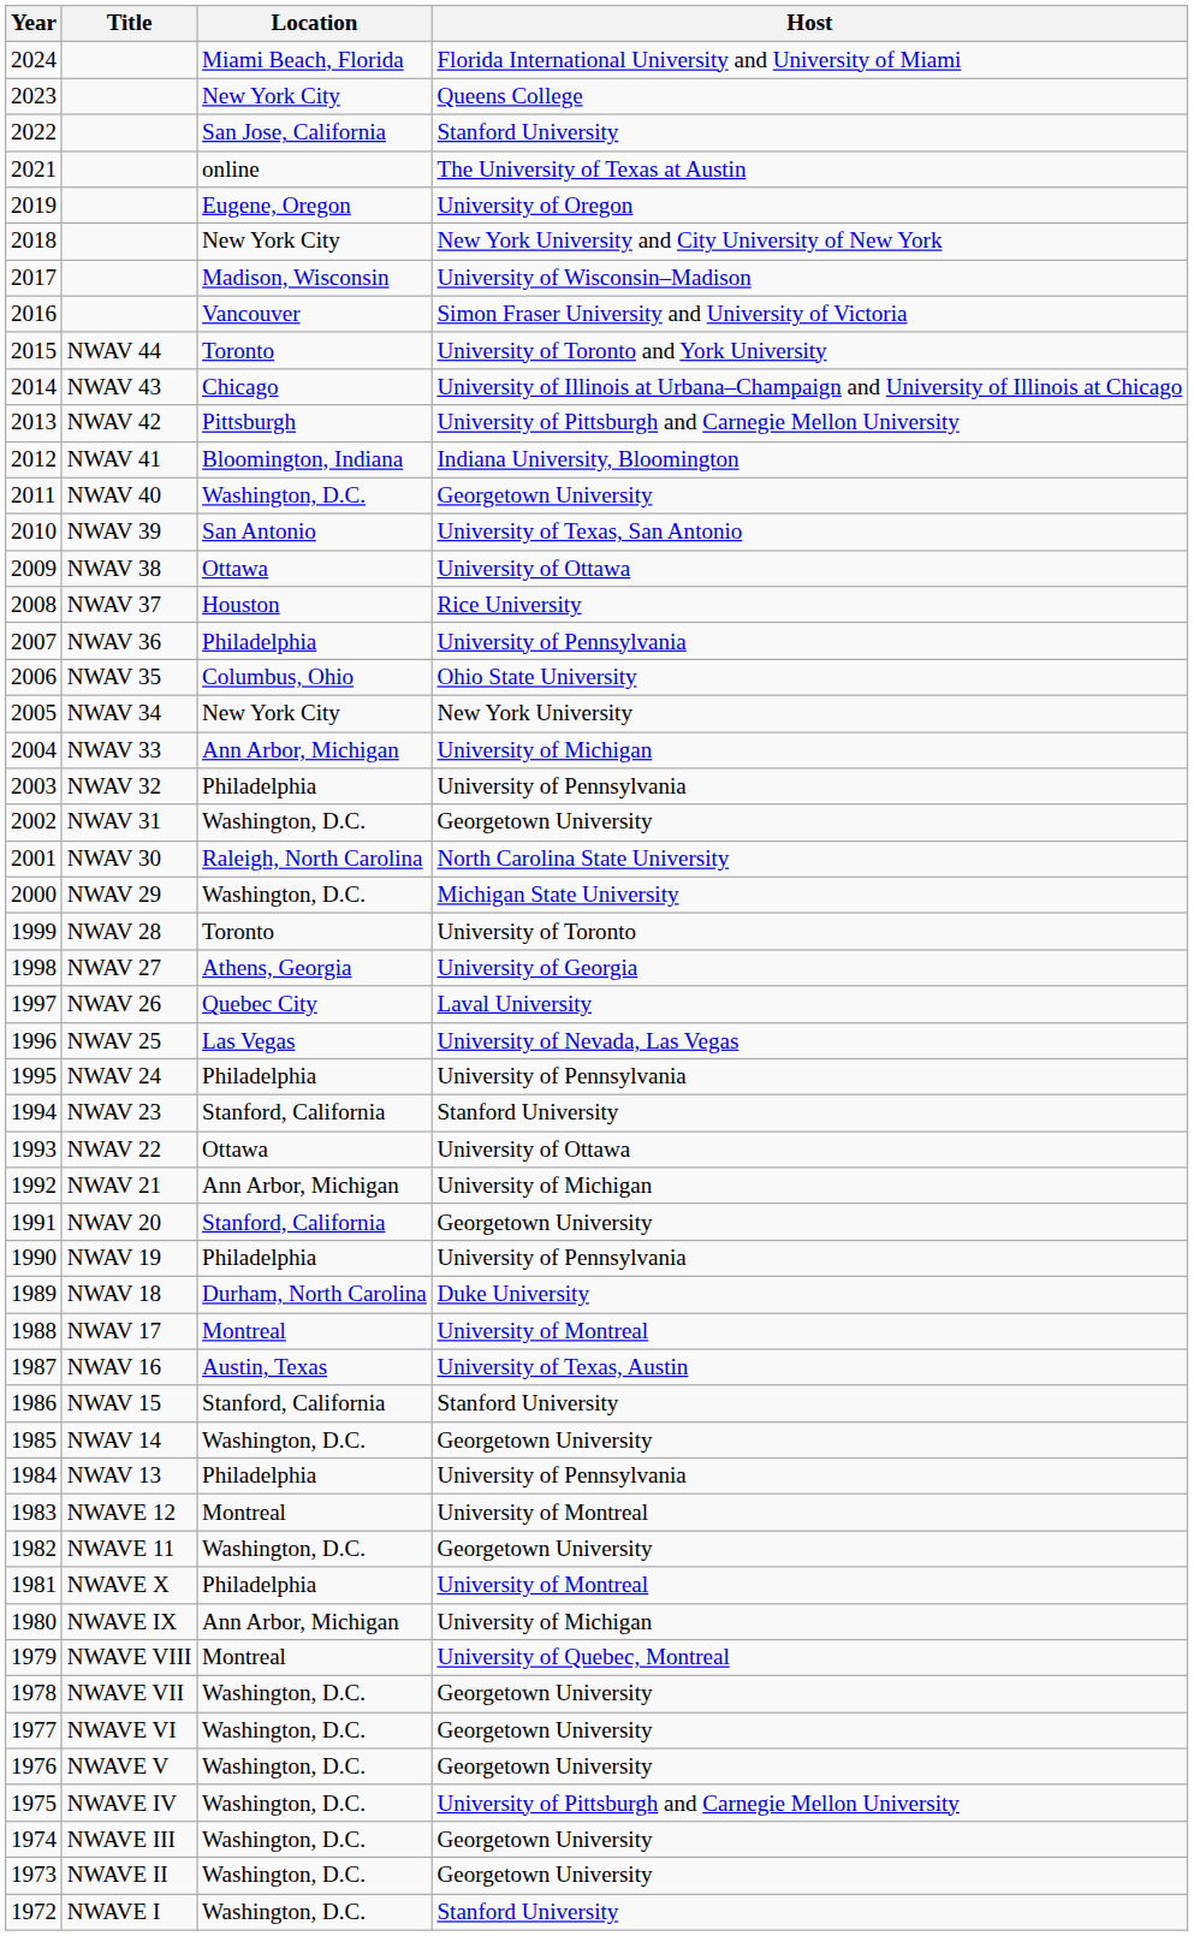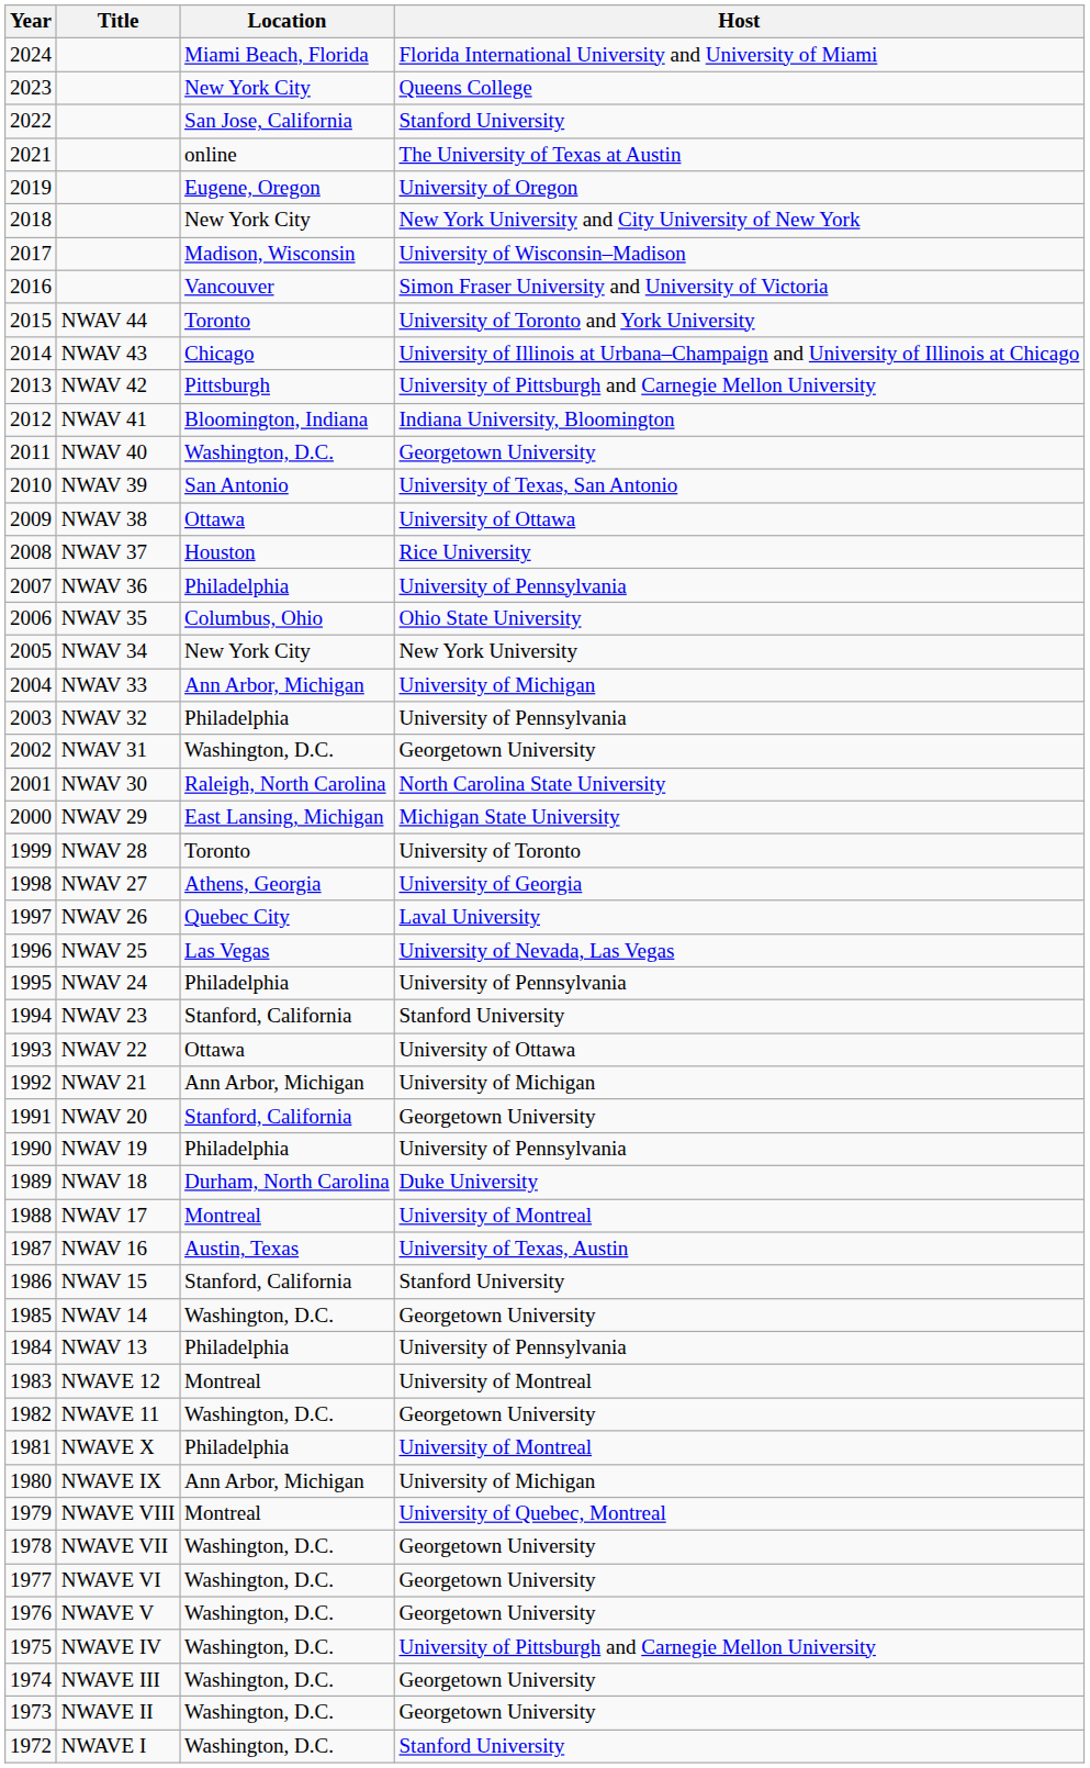2000 | Location: Washington, D.C. -> East Lansing, Michigan
